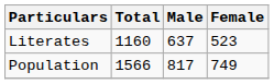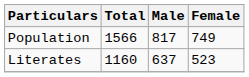rows swapped: Population <-> Literates
